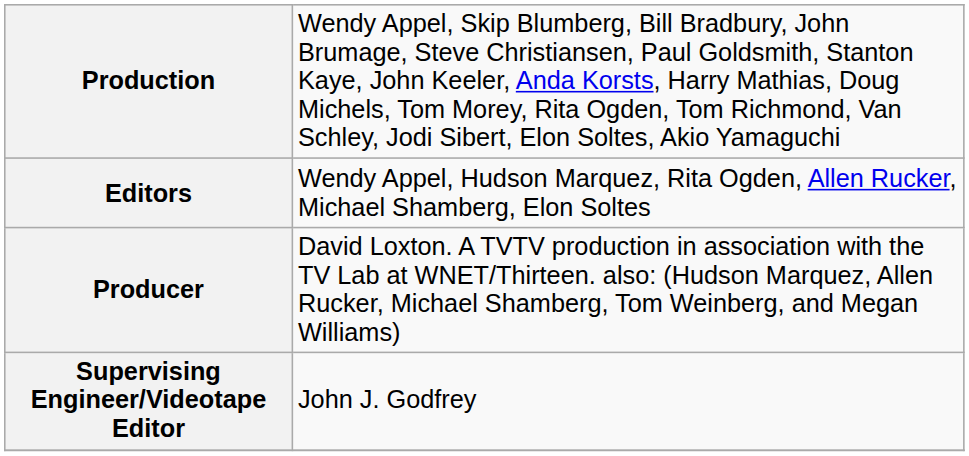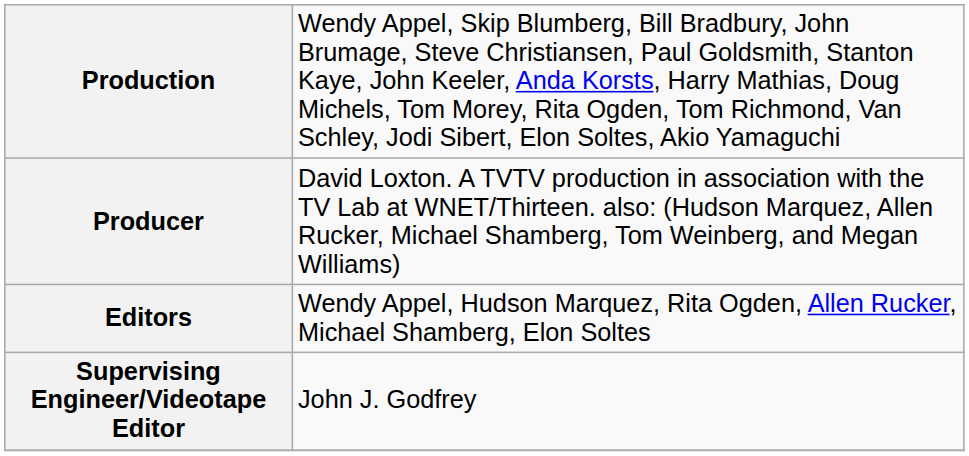rows swapped: Editors <-> Producer
